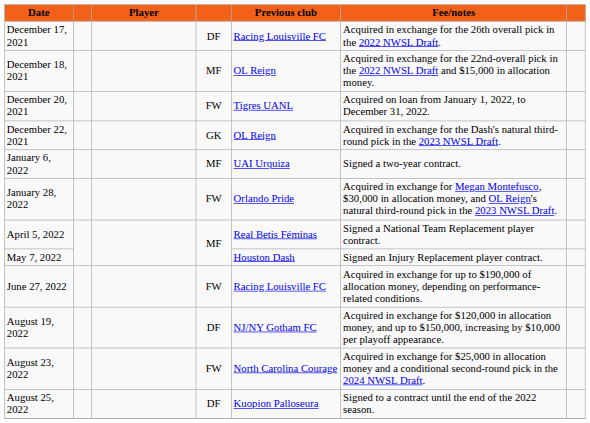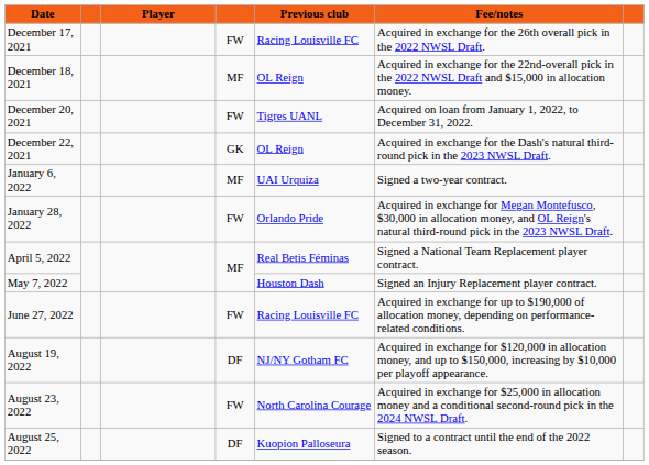December 17, 2021 | column 4: DF -> FW
